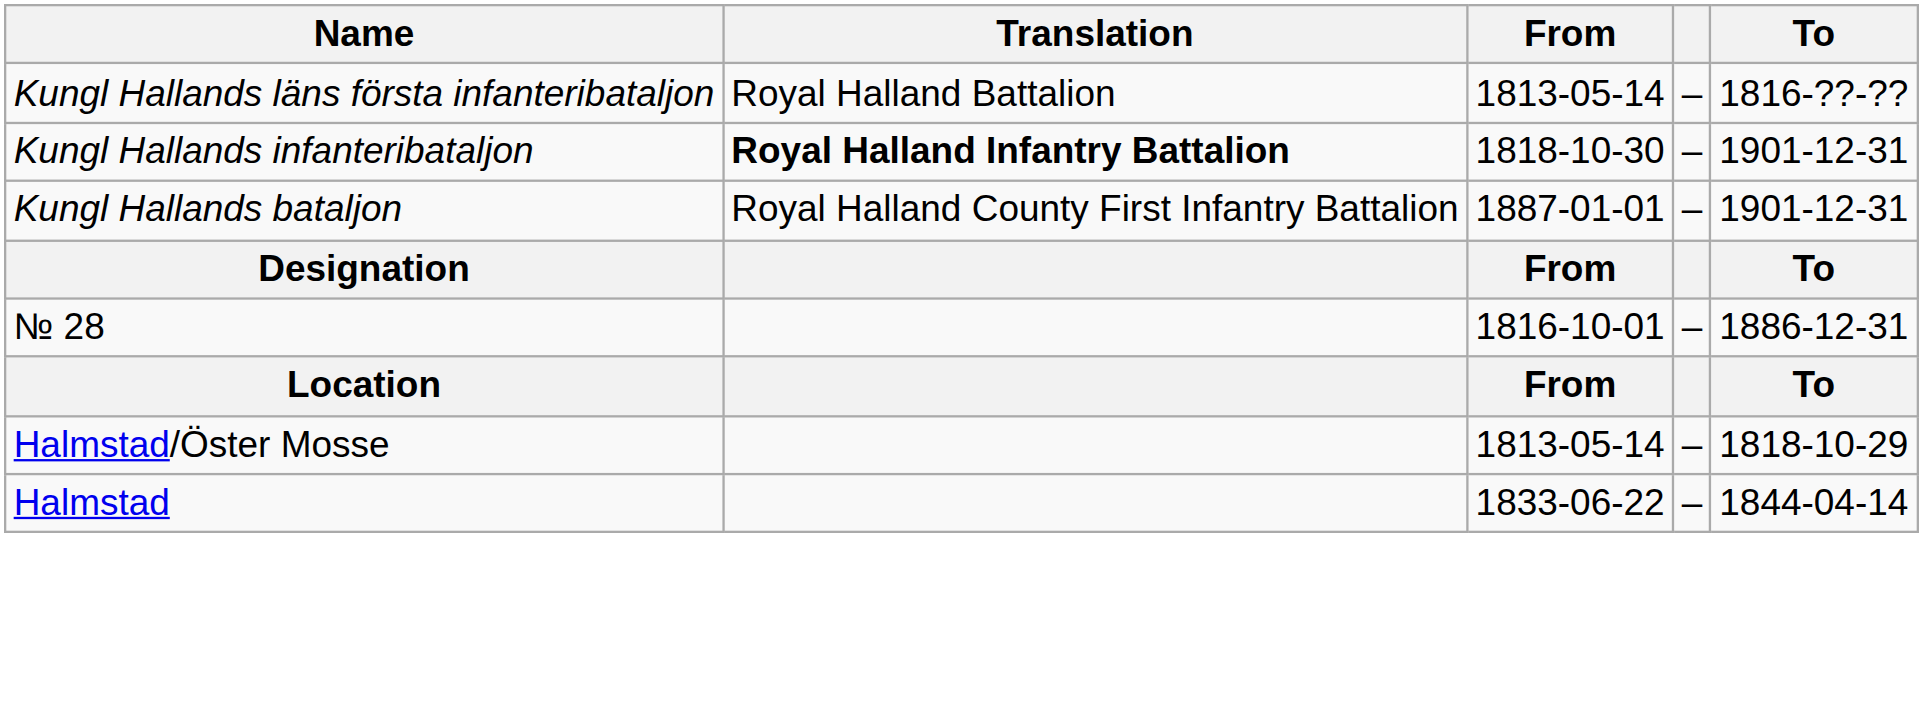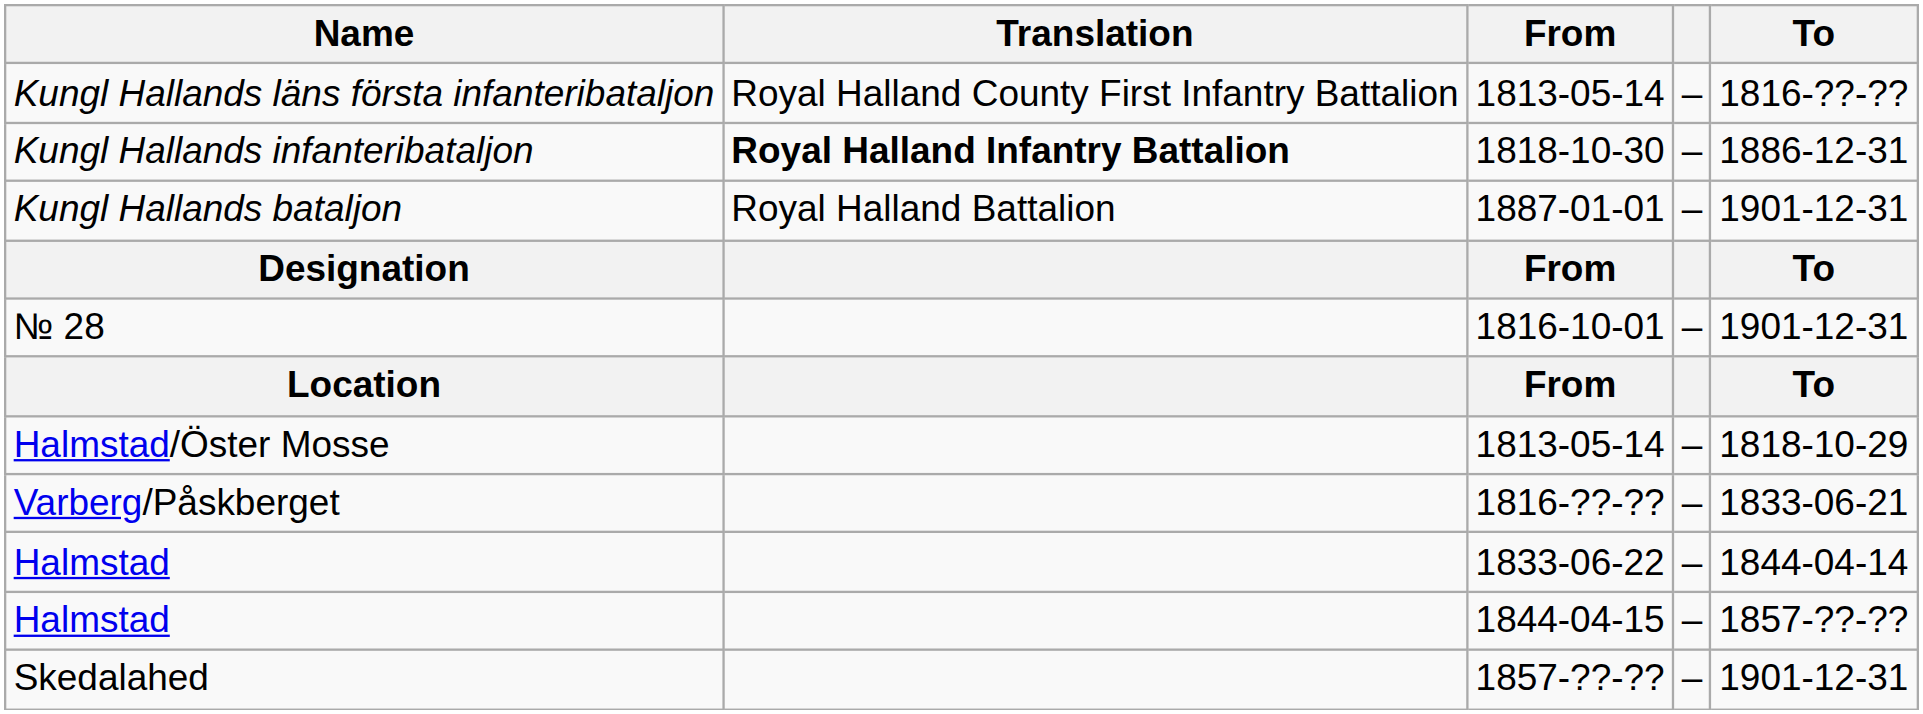Kungl Hallands läns första infanteribataljon | Translation: Royal Halland Battalion -> Royal Halland County First Infantry Battalion
Kungl Hallands infanteribataljon | To: 1901-12-31 -> 1886-12-31
Kungl Hallands bataljon | Translation: Royal Halland County First Infantry Battalion -> Royal Halland Battalion
№ 28 | To: 1886-12-31 -> 1901-12-31
+ row: Varberg/Påskberget | 1816-??-?? | – | 1833-06-21
+ row: Halmstad | 1844-04-15 | – | 1857-??-??
+ row: Skedalahed | 1857-??-?? | – | 1901-12-31
